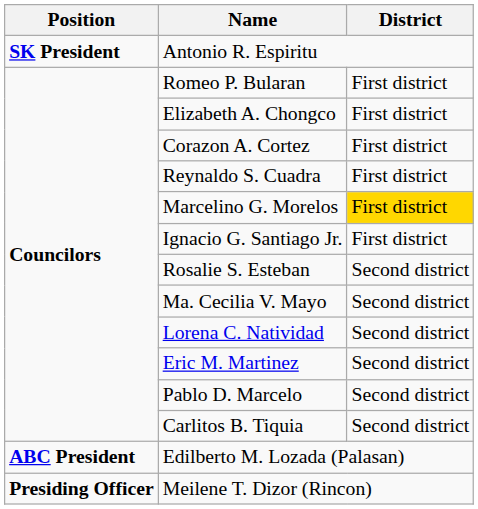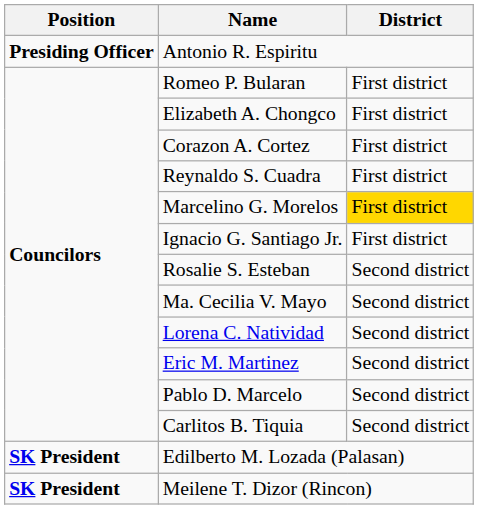Antonio R. Espiritu | Position: SK President -> Presiding Officer
Edilberto M. Lozada (Palasan) | Position: ABC President -> SK President
Meilene T. Dizor (Rincon) | Position: Presiding Officer -> SK President
